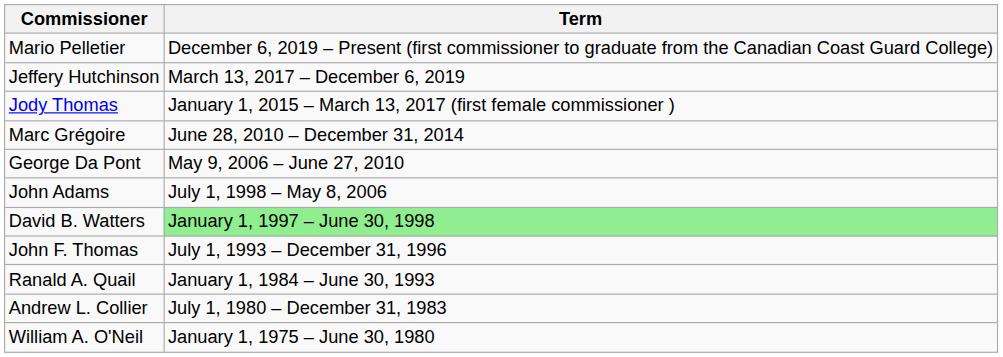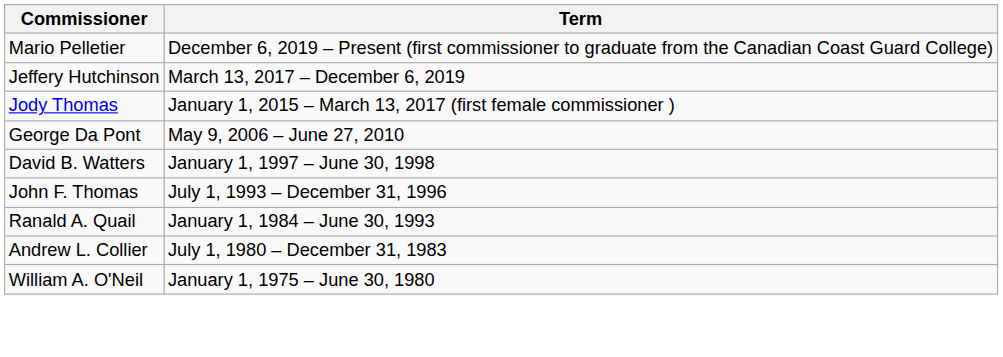- row: Marc Grégoire | June 28, 2010 – December 31, 2014
- row: John Adams | July 1, 1998 – May 8, 2006
David B. Watters | Term: lightgreen background -> no background
